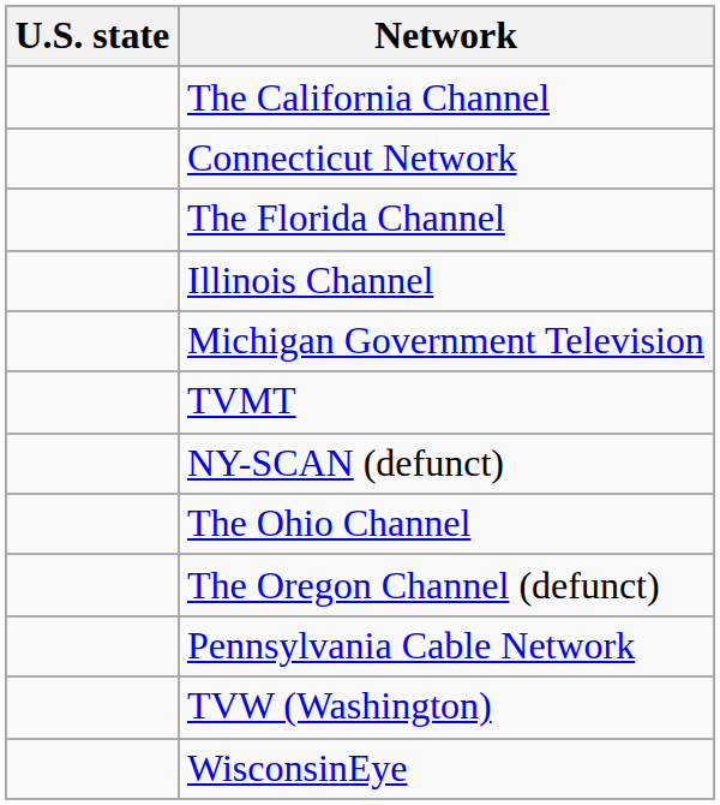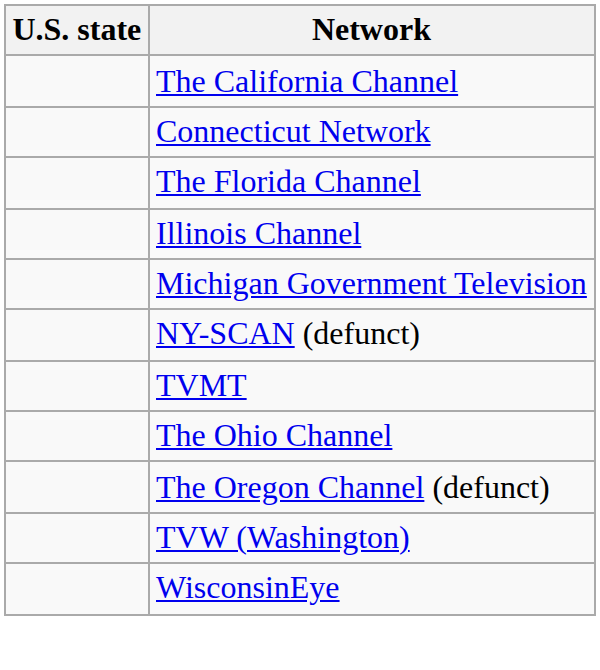rows swapped: TVMT <-> NY-SCAN (defunct)
- row: Pennsylvania Cable Network
